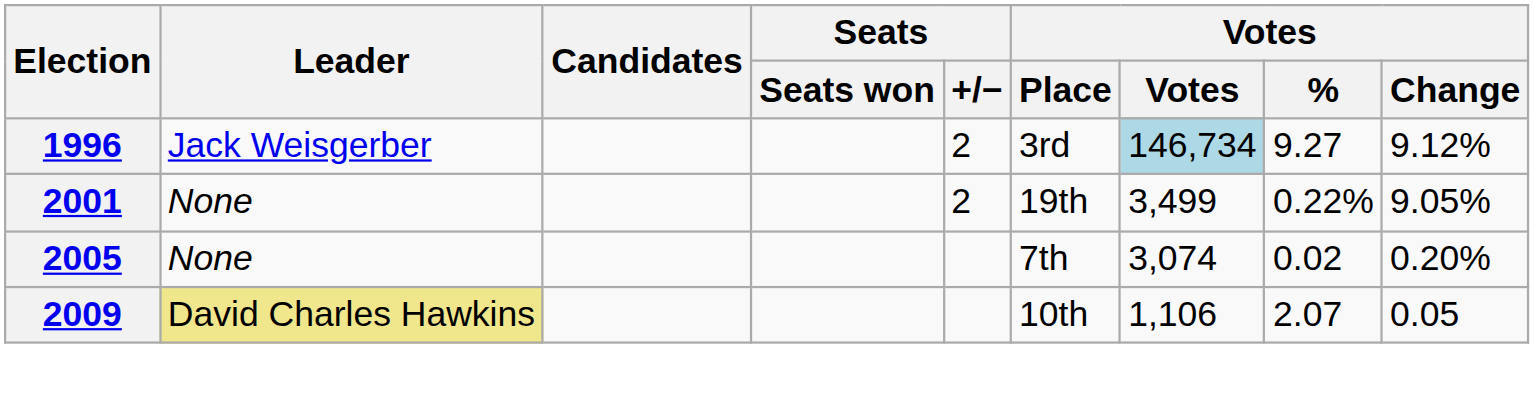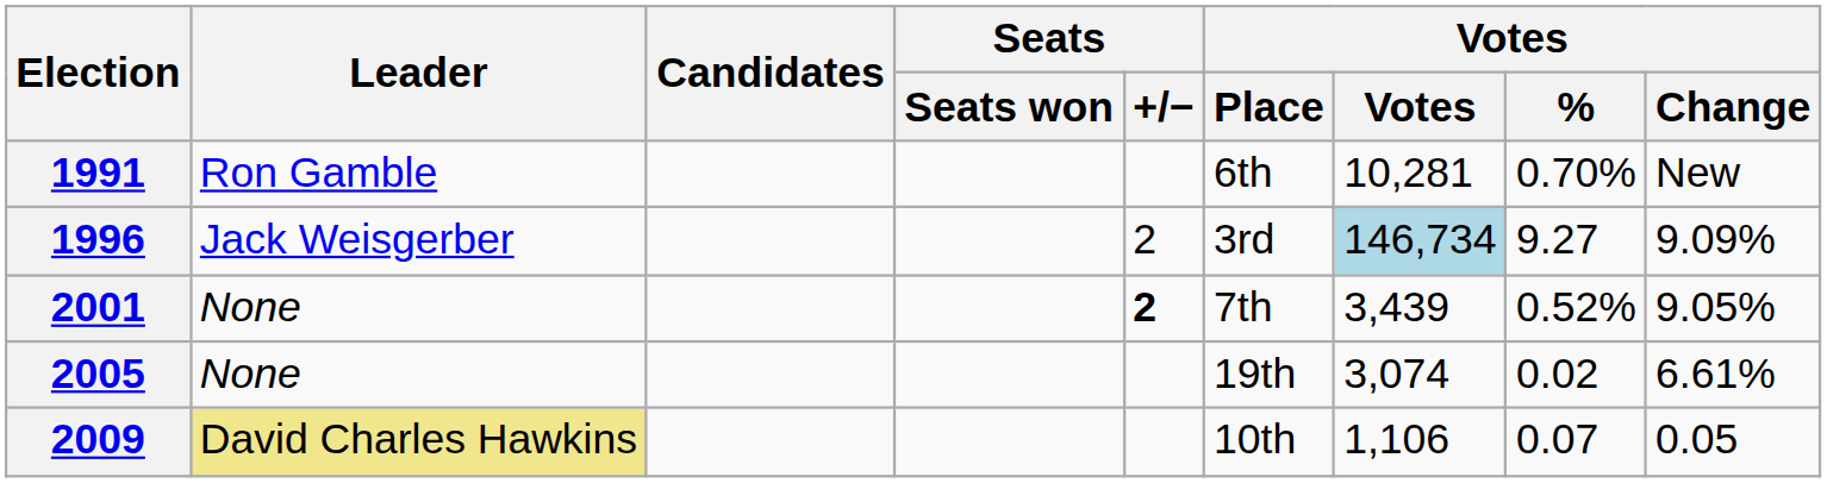+ row: 1991 | Ron Gamble | 6th | 10,281 | 0.70% | New
1996 | Votes / Change: 9.12% -> 9.09%
2001 | Seats / +/−: normal -> bold
2001 | Votes / Place: 19th -> 7th
2001 | Votes: 3,499 -> 3,439
2001 | Votes / %: 0.22% -> 0.52%
2005 | Votes / Place: 7th -> 19th
2005 | Votes / Change: 0.20% -> 6.61%
2009 | Votes / %: 2.07 -> 0.07
